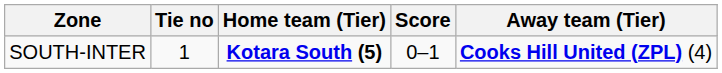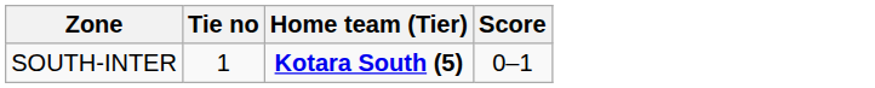- column: Away team (Tier) | Cooks Hill United (ZPL) (4)
